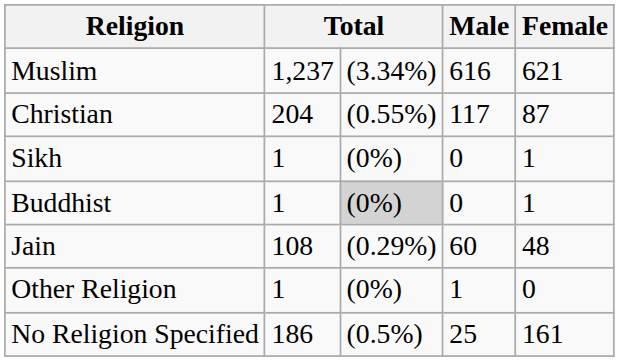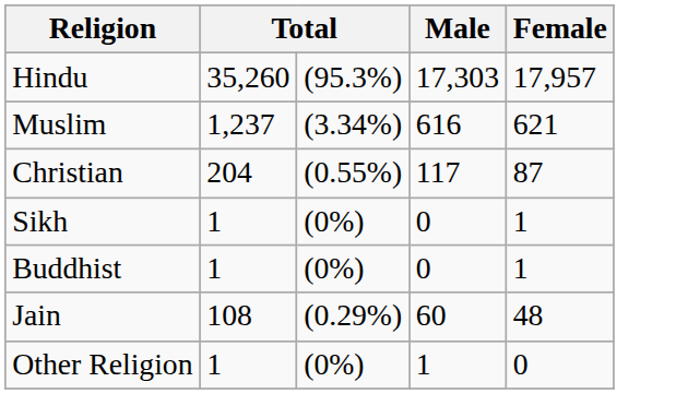+ row: Hindu | 35,260 | (95.3%) | 17,303 | 17,957
Buddhist | column 3: lightgrey background -> no background
- row: No Religion Specified | 186 | (0.5%) | 25 | 161
